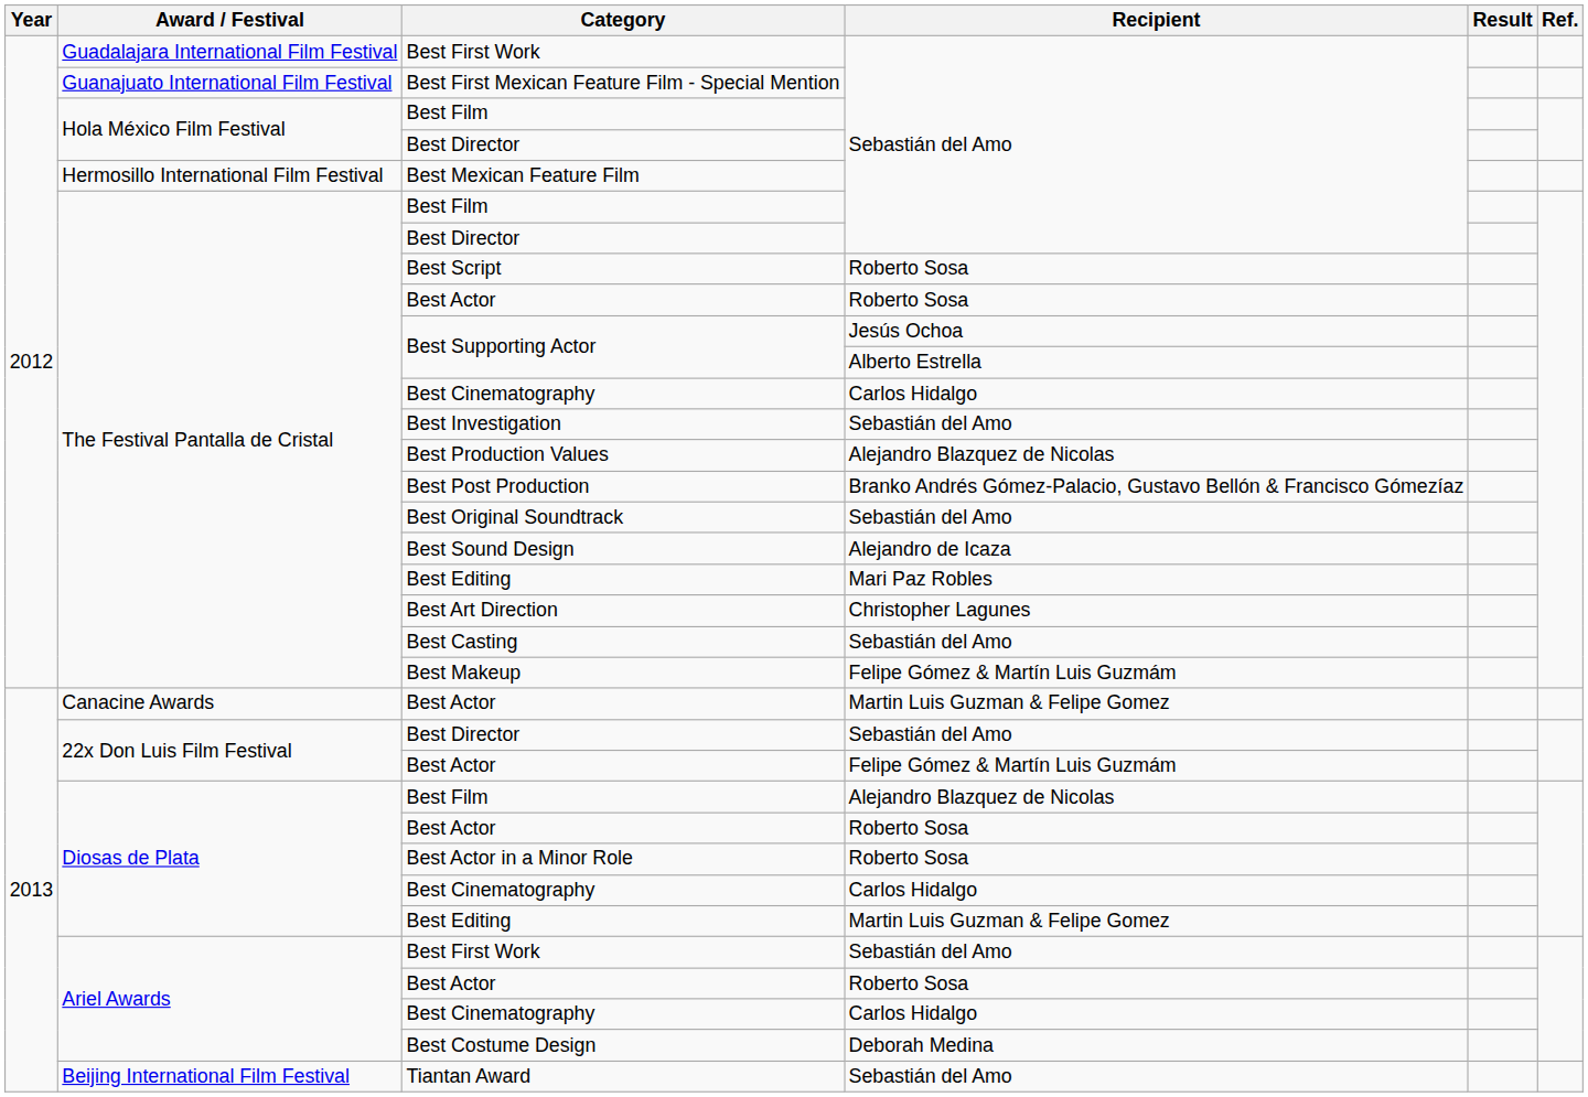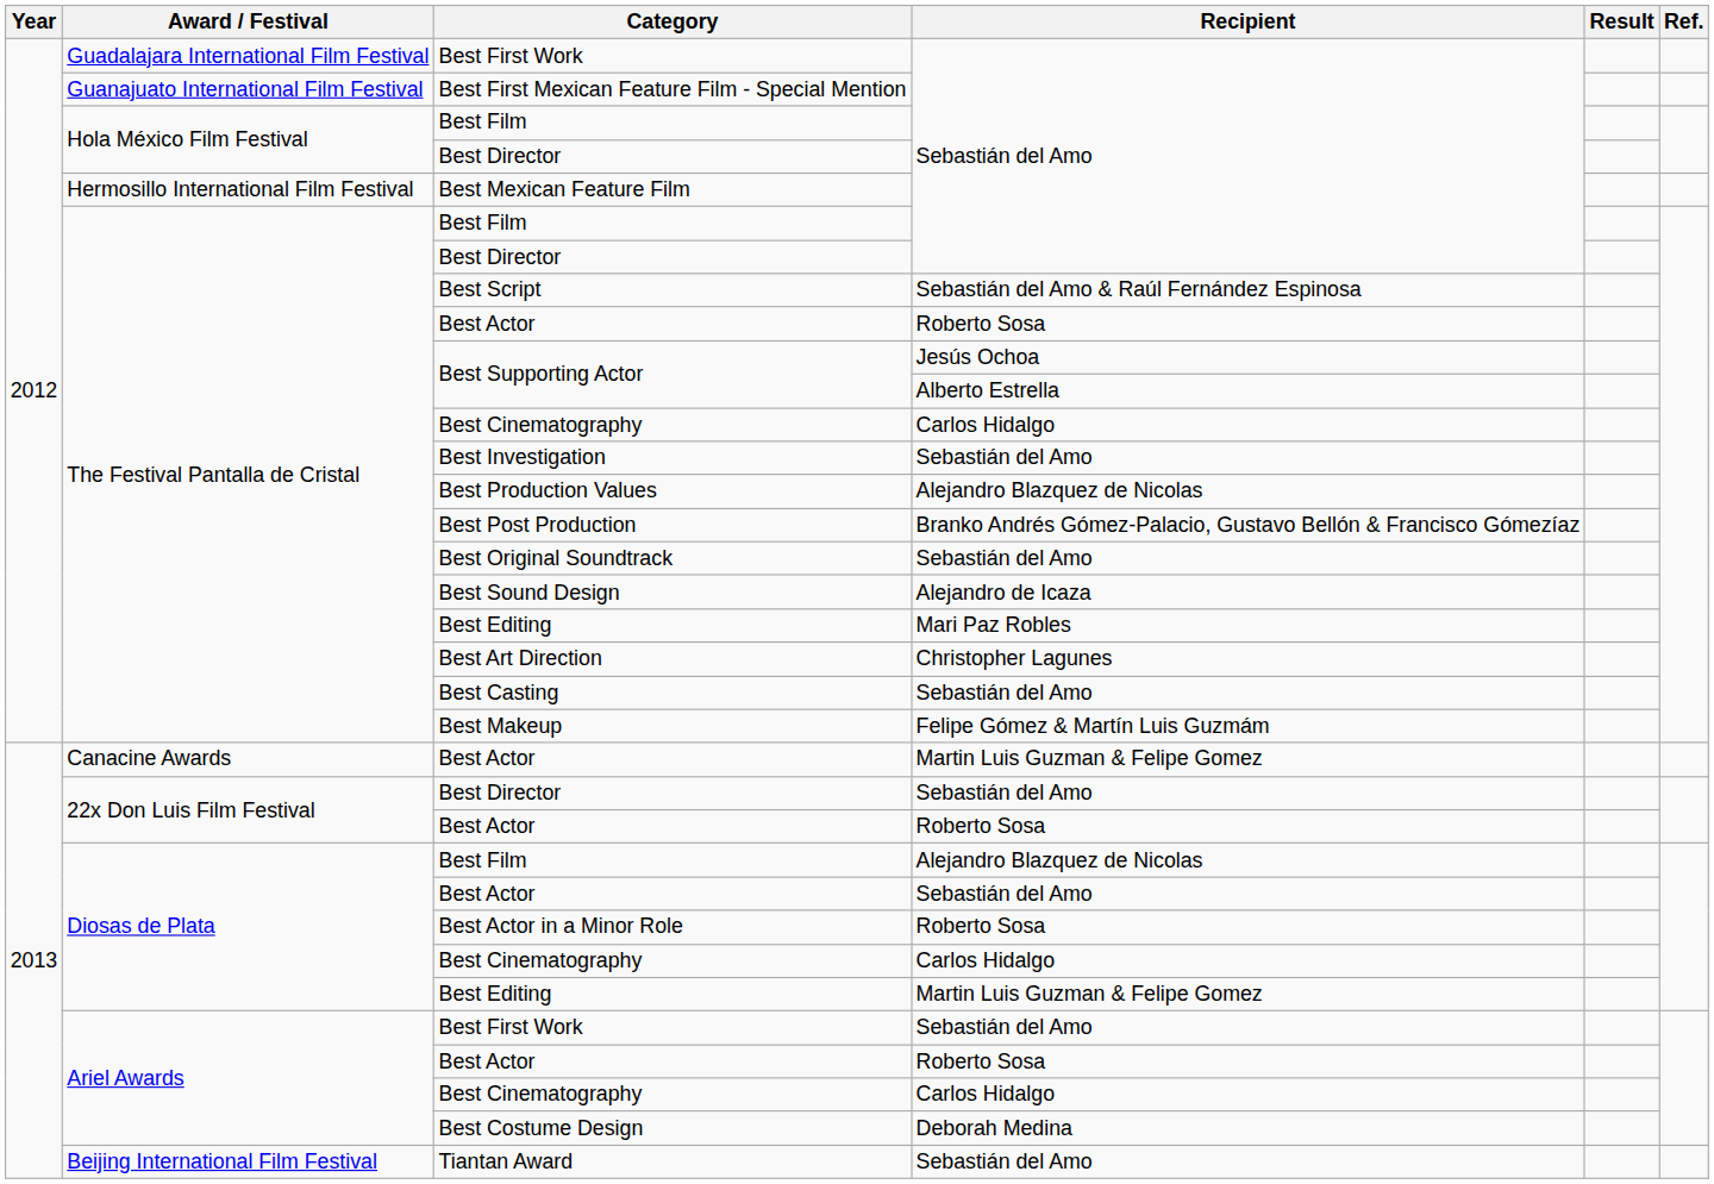Best Script | Recipient: Roberto Sosa -> Sebastián del Amo & Raúl Fernández Espinosa
22x Don Luis Film Festival / Best Actor | Recipient: Felipe Gómez & Martín Luis Guzmám -> Roberto Sosa
Diosas de Plata / Best Actor | Recipient: Roberto Sosa -> Sebastián del Amo
